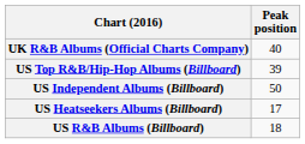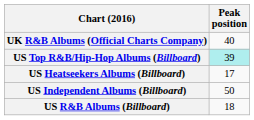US Top R&B/Hip-Hop Albums (Billboard) | Peak position: no background -> paleturquoise background
rows swapped: US Heatseekers Albums (Billboard) <-> US Independent Albums (Billboard)
